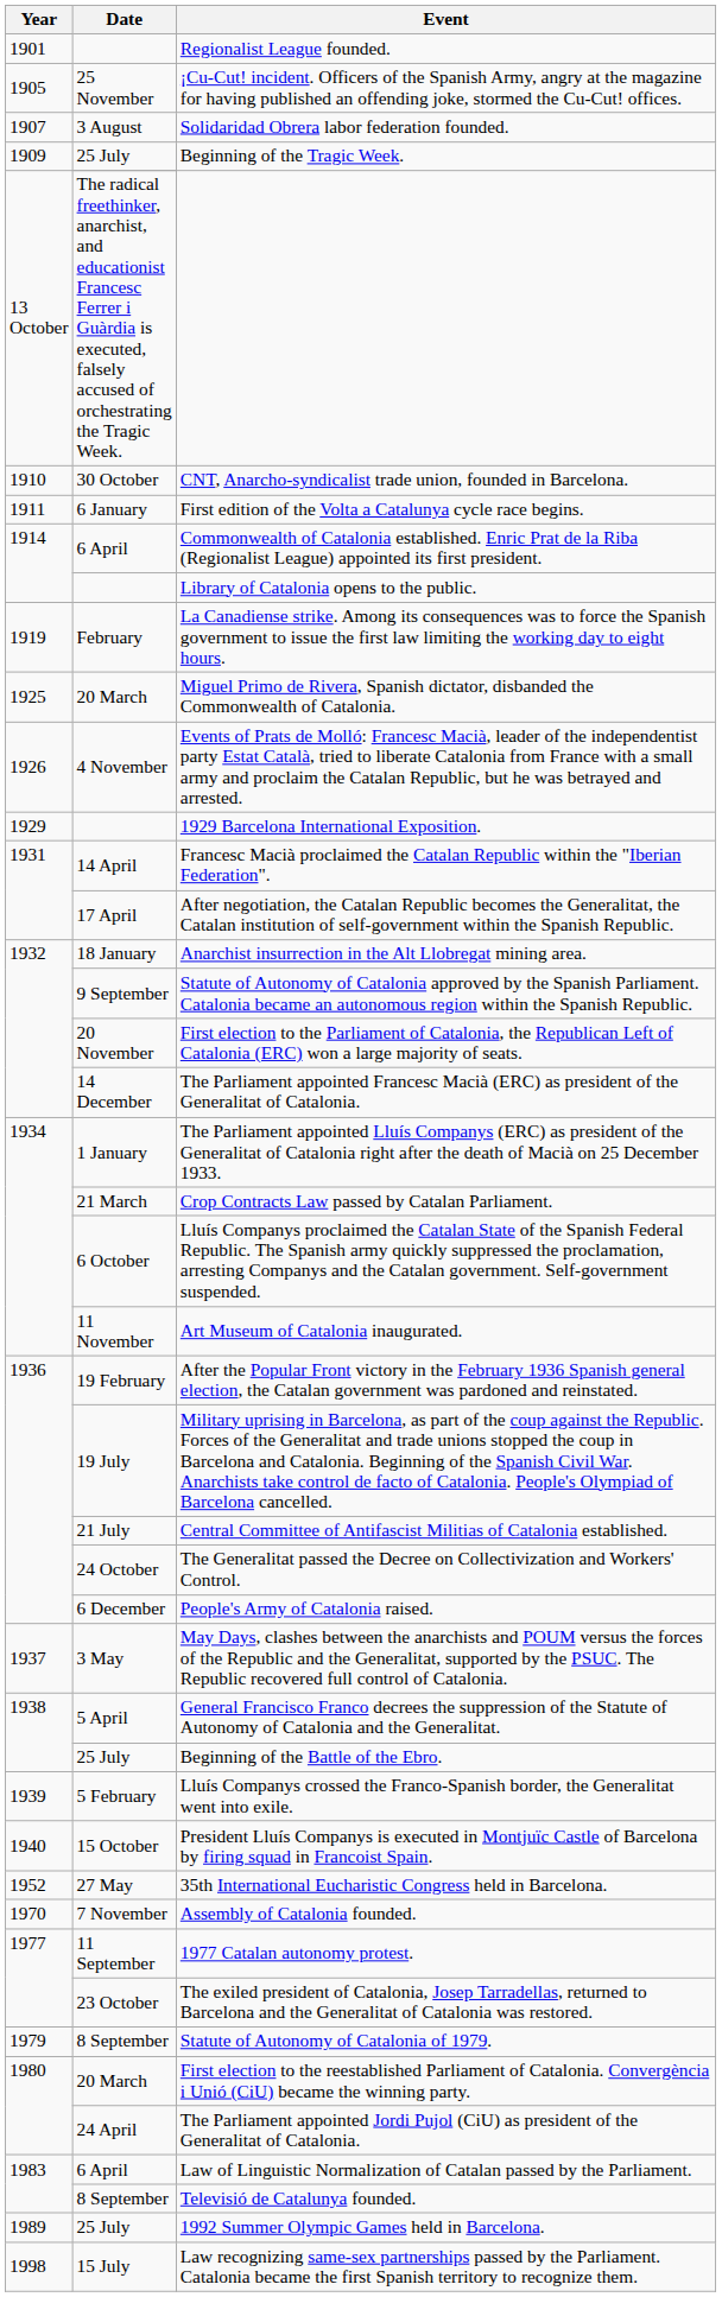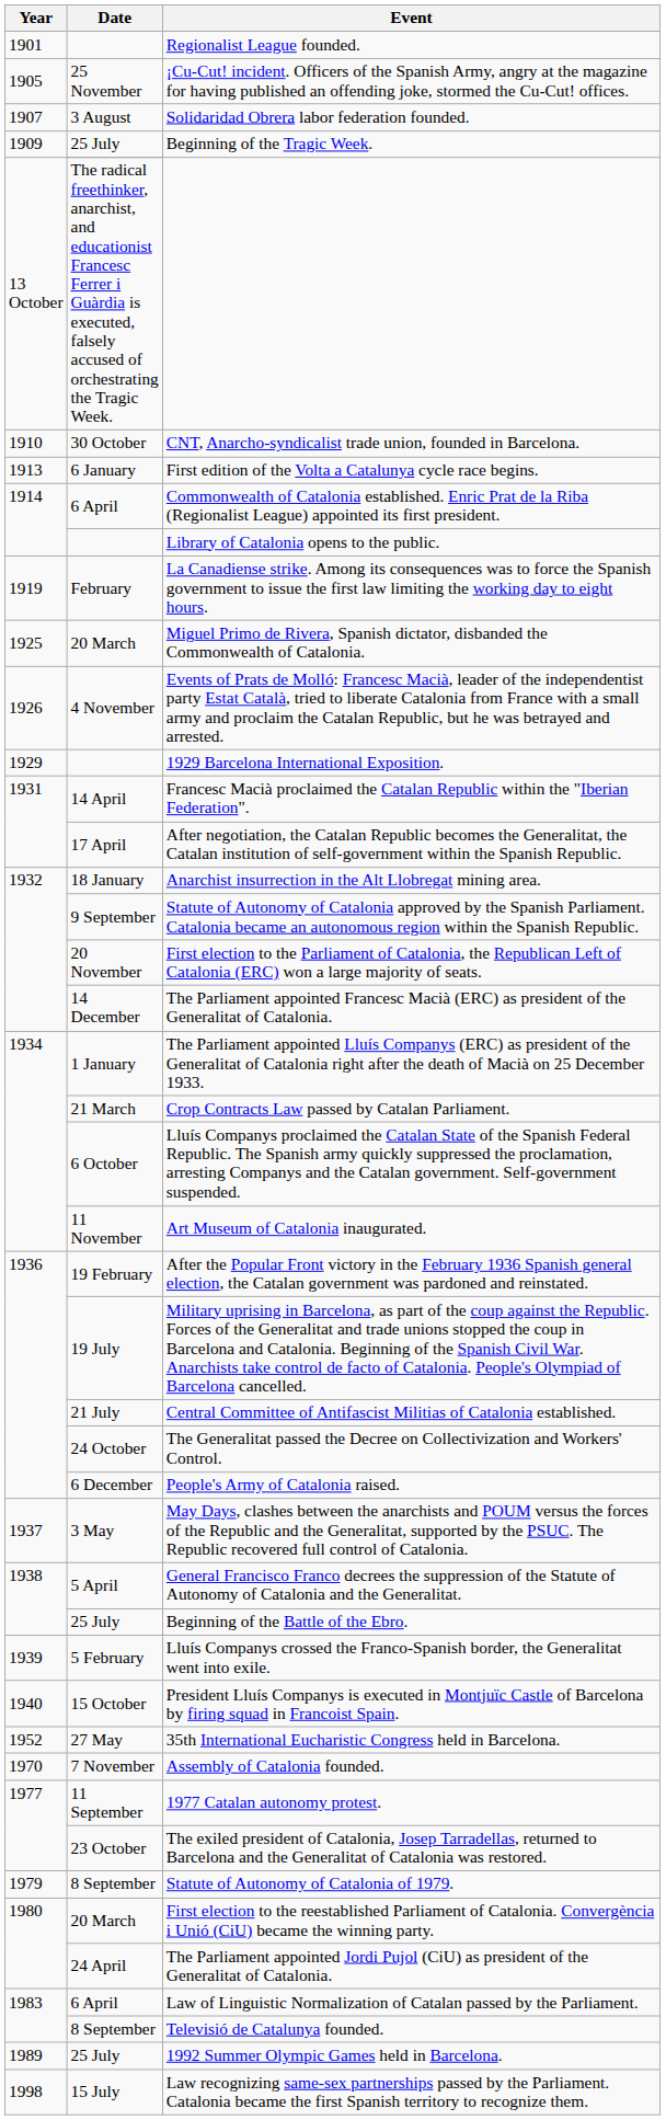First edition of the Volta a Catalunya cycle race begins. | Year: 1911 -> 1913
